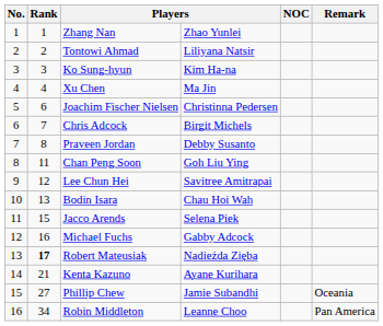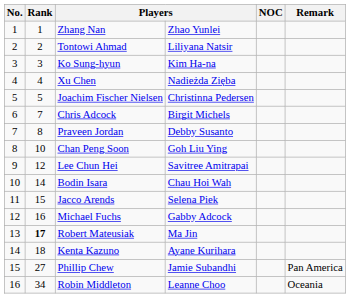Xu Chen | column 4: Ma Jin -> Nadieżda Zięba
Joachim Fischer Nielsen | Rank: 6 -> 5
Chan Peng Soon | Rank: 11 -> 10
Bodin Isara | Rank: 13 -> 14
Robert Mateusiak | column 4: Nadieżda Zięba -> Ma Jin
Kenta Kazuno | Rank: 21 -> 18
Phillip Chew | Remark: Oceania -> Pan America
Robin Middleton | Remark: Pan America -> Oceania
